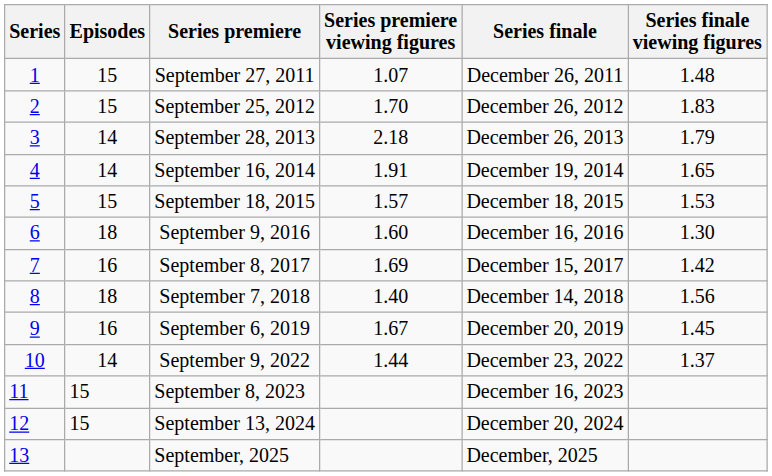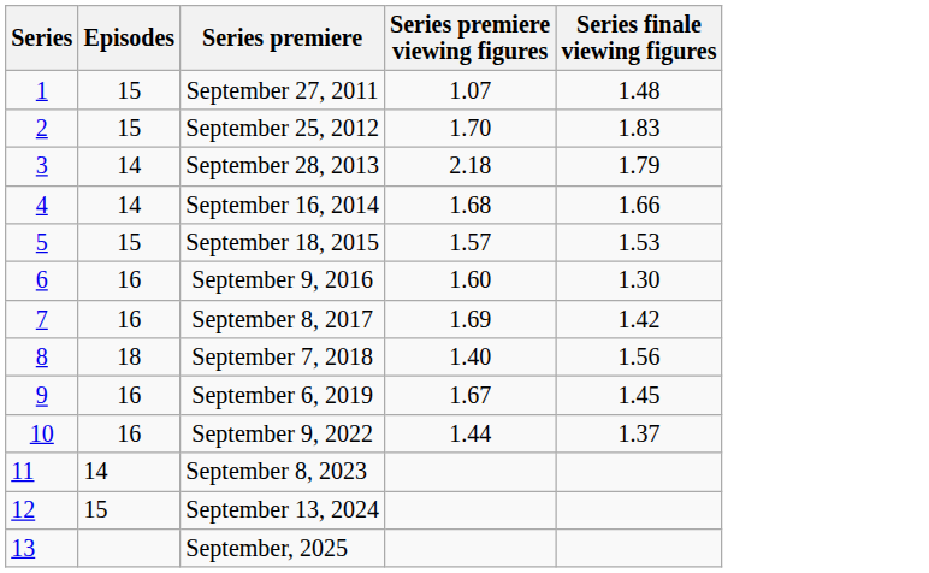- column: Series finale | December 26, 2011 | December 26, 2012 | December 26, 2013 | December 19, 2014 | December 18, 2015 | December 16, 2016 | December 15, 2017 | December 14, 2018 | December 20, 2019 | December 23, 2022 | December 16, 2023 | December 20, 2024 | December, 2025
September 16, 2014 | Series premiere viewing figures: 1.91 -> 1.68
September 16, 2014 | Series finale viewing figures: 1.65 -> 1.66
September 9, 2016 | Episodes: 18 -> 16
September 9, 2022 | Episodes: 14 -> 16
September 8, 2023 | Episodes: 15 -> 14
